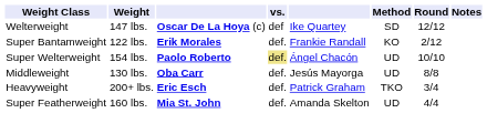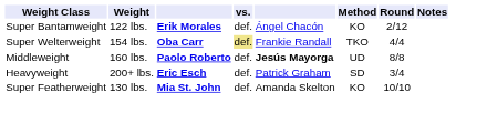- row: Welterweight | 147 lbs. | Oscar De La Hoya (c) | def | Ike Quartey | SD | 12/12
Super Bantamweight | column 5: Frankie Randall -> Ángel Chacón
Super Welterweight | column 3: Paolo Roberto -> Oba Carr
Super Welterweight | column 5: Ángel Chacón -> Frankie Randall
Super Welterweight | Method: UD -> TKO
Super Welterweight | Round: 10/10 -> 4/4
Middleweight | Weight: 130 lbs. -> 160 lbs.
Middleweight | column 3: Oba Carr -> Paolo Roberto
Middleweight | column 5: normal -> bold
Heavyweight | Method: TKO -> SD
Super Featherweight | Weight: 160 lbs. -> 130 lbs.
Super Featherweight | Method: UD -> KO
Super Featherweight | Round: 4/4 -> 10/10
